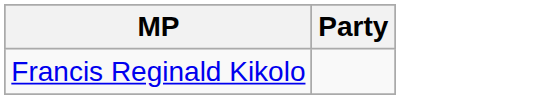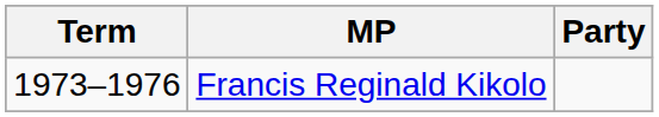+ column: Term | 1973–1976
